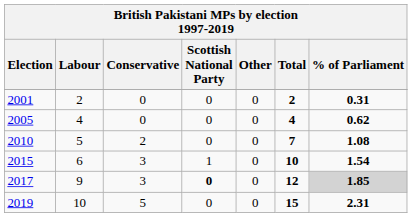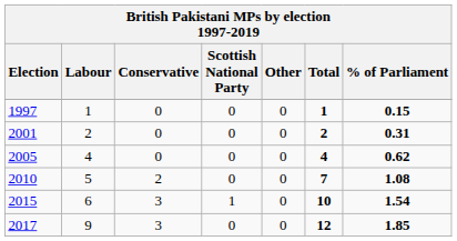+ row: 1997 | 1 | 0 | 0 | 0 | 1 | 0.15
2017 | Scottish National Party: bold -> normal
2017 | % of Parliament: lightgrey background -> no background
- row: 2019 | 10 | 5 | 0 | 0 | 15 | 2.31
